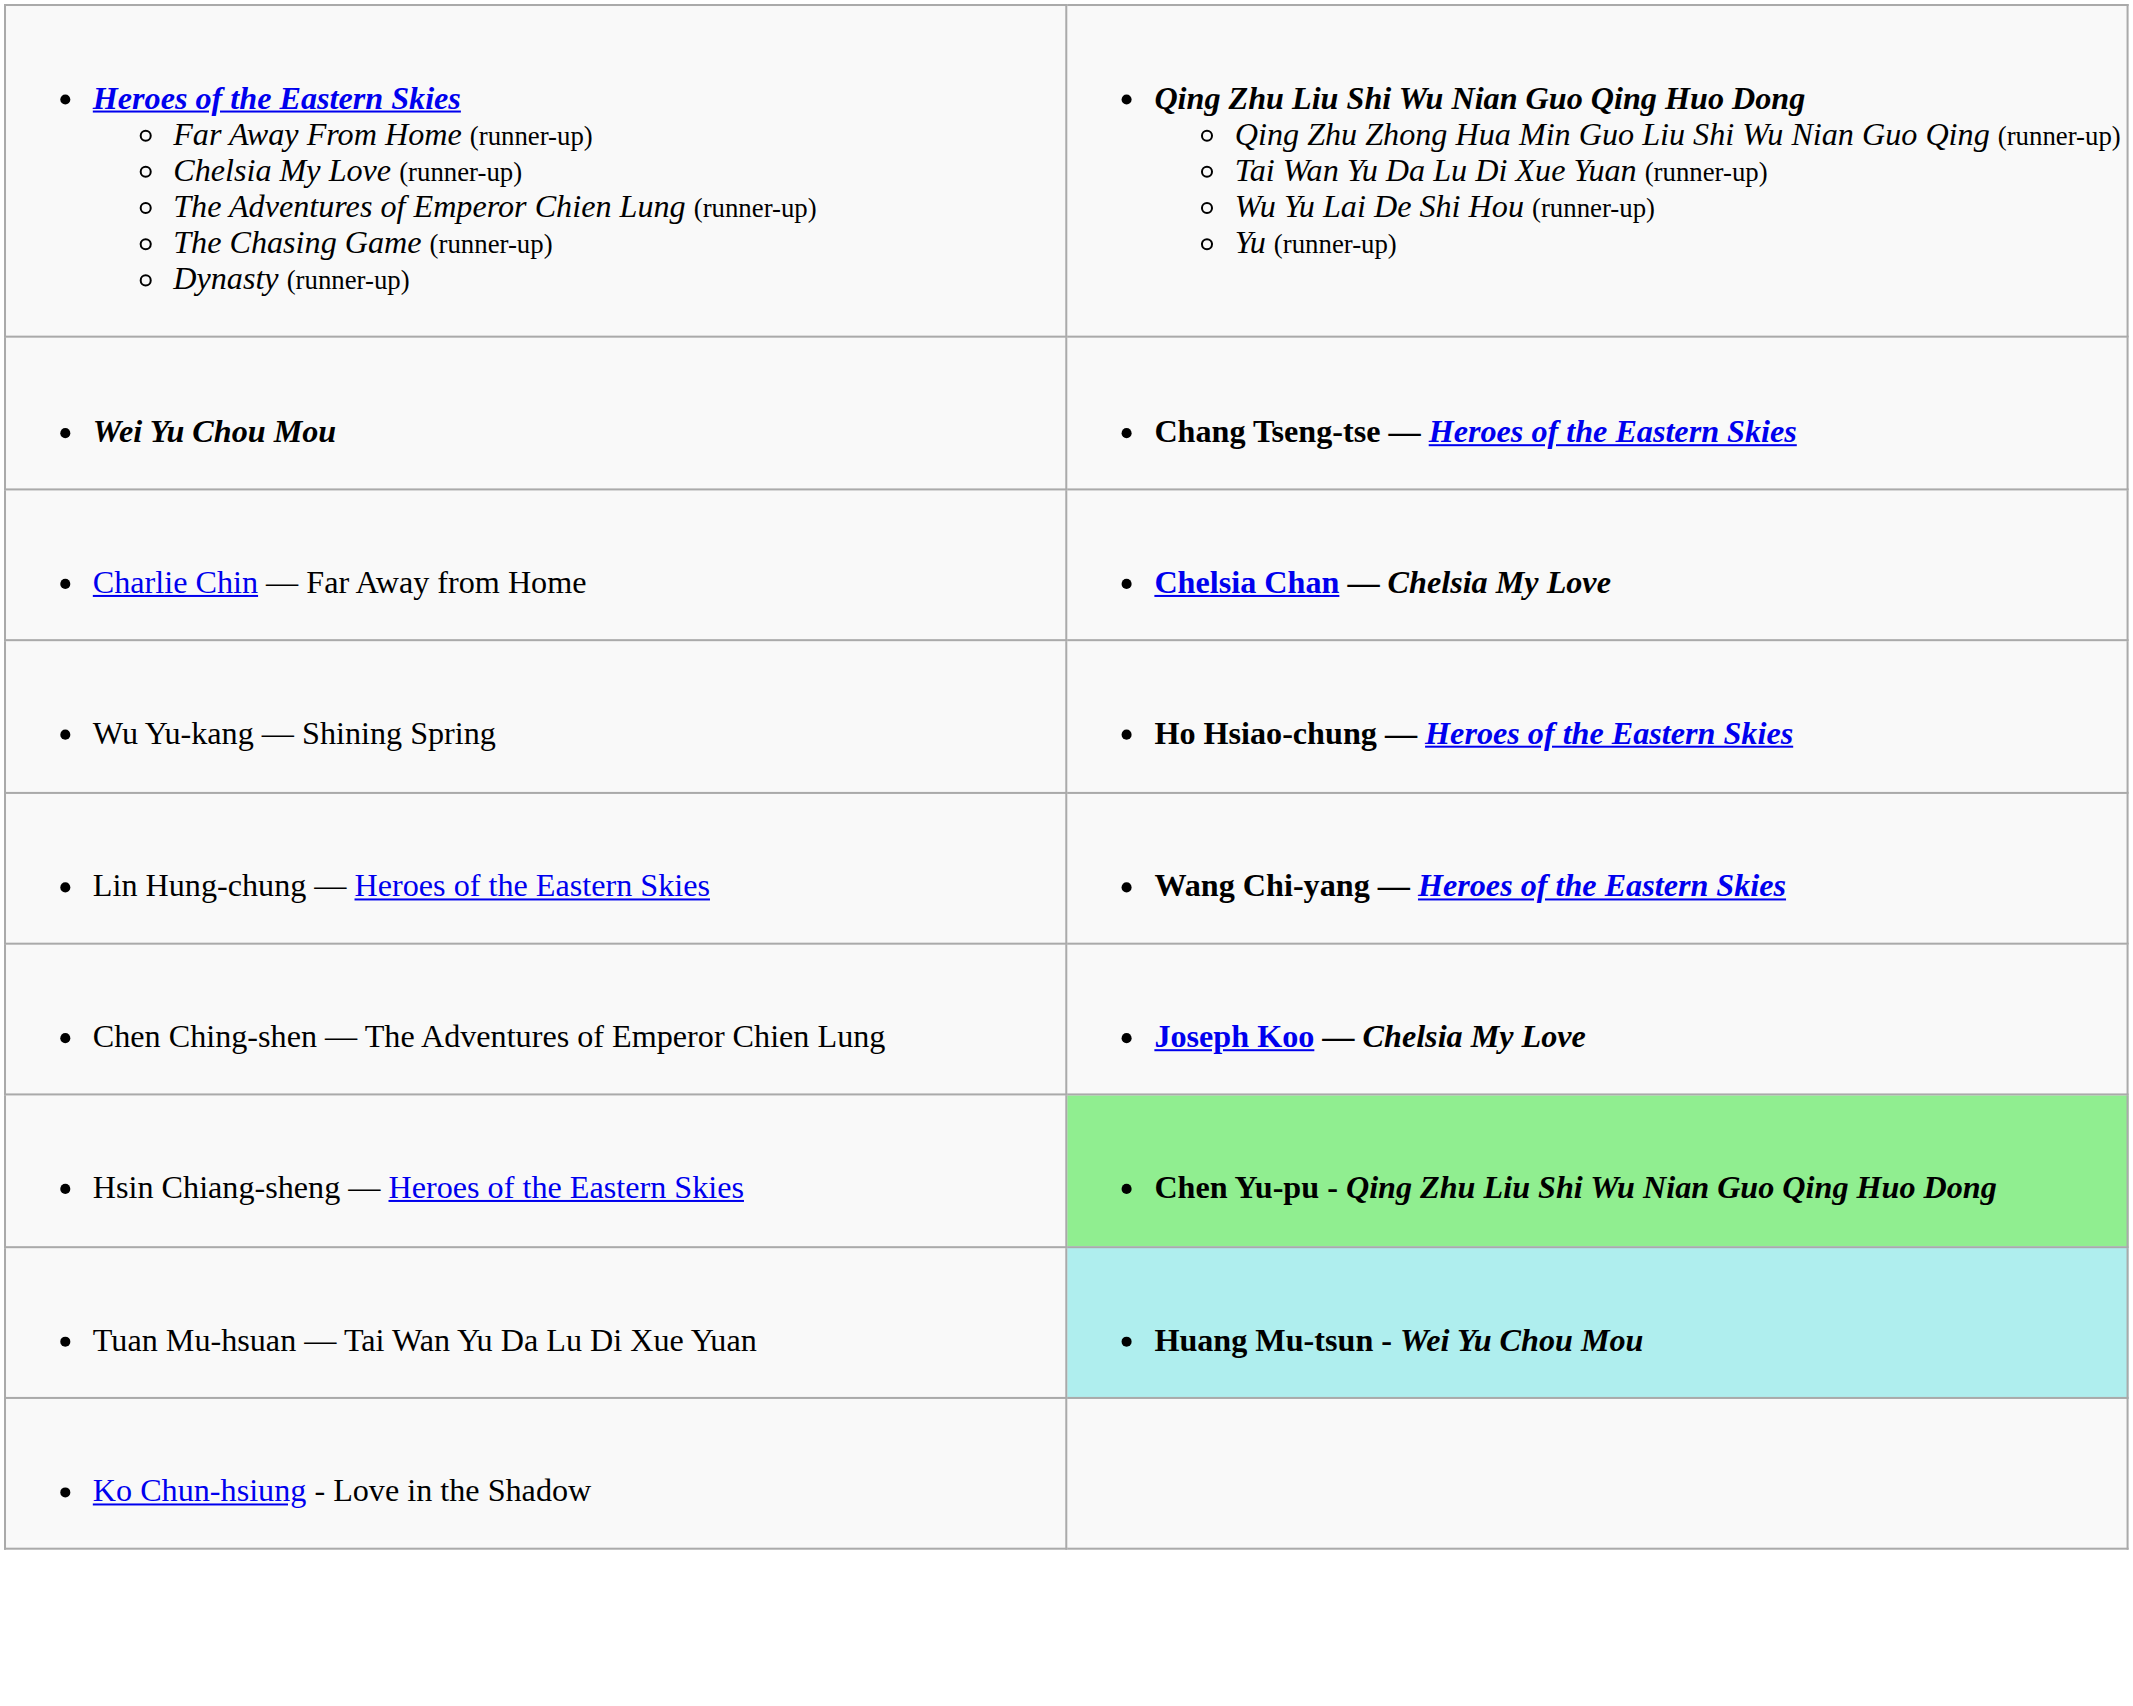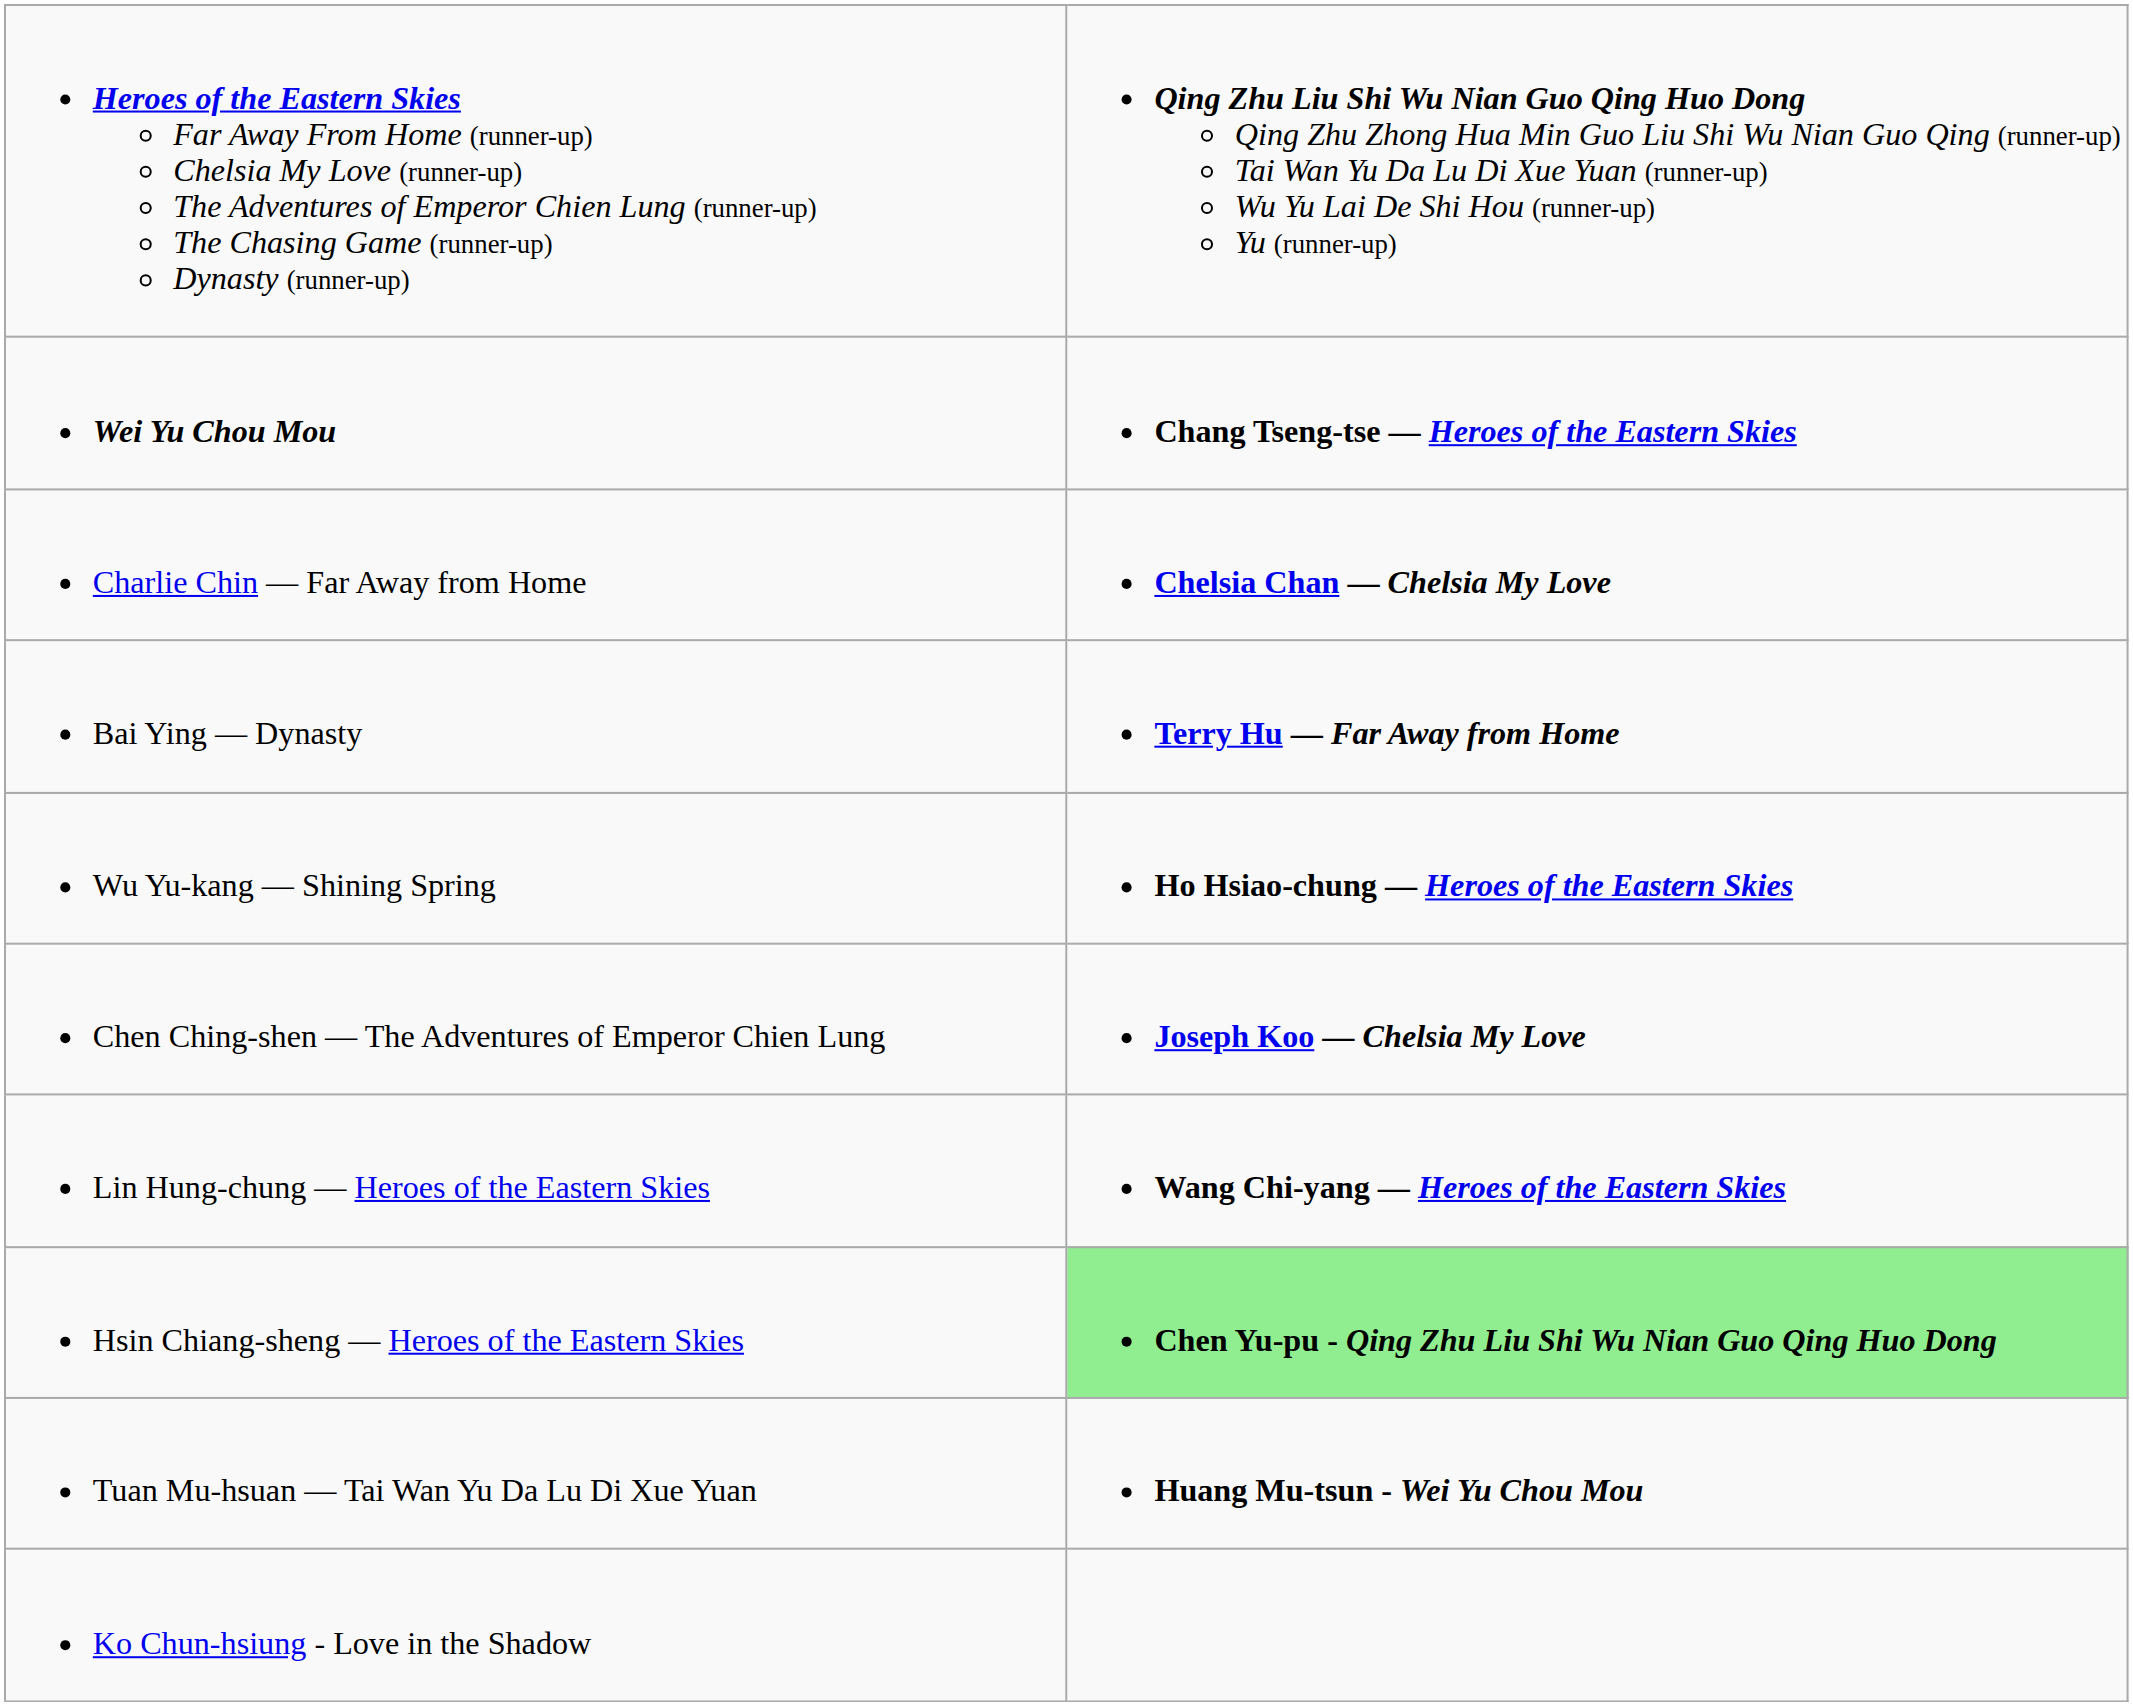+ row: Bai Ying — Dynasty | Terry Hu — Far Away from Home
rows swapped: Lin Hung-chung — Heroes of the Eastern Skies <-> Chen Ching-shen — The Adventures of Emperor Chien Lung
Tuan Mu-hsuan — Tai Wan Yu Da Lu Di Xue Yuan | column 2: paleturquoise background -> no background
